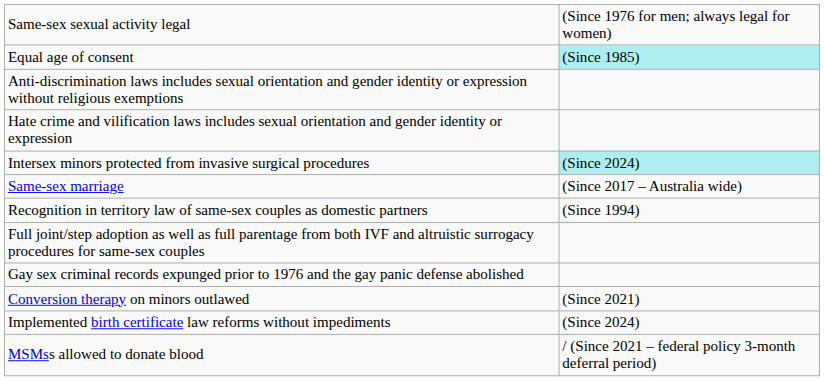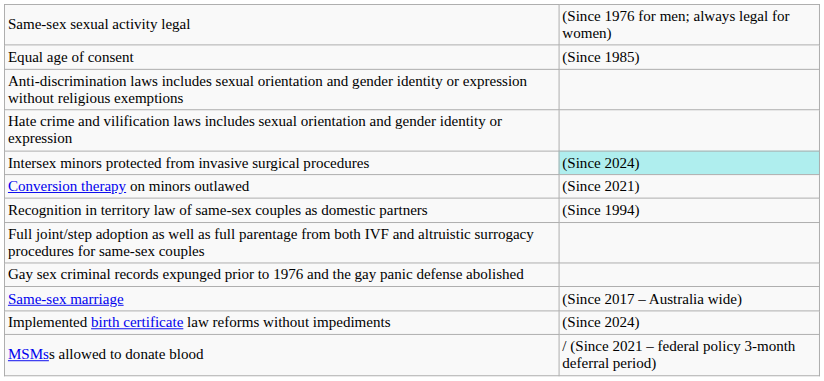Equal age of consent | column 2: paleturquoise background -> no background
rows swapped: Same-sex marriage <-> Conversion therapy on minors outlawed
